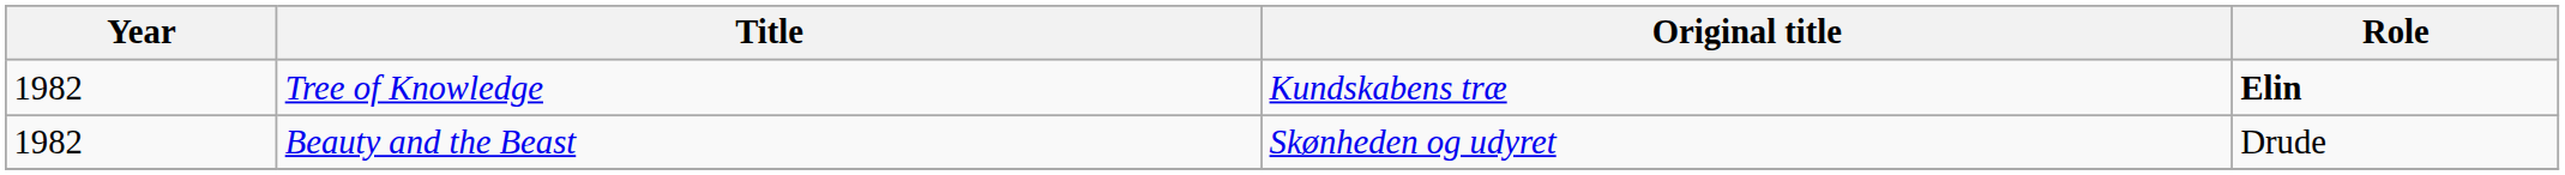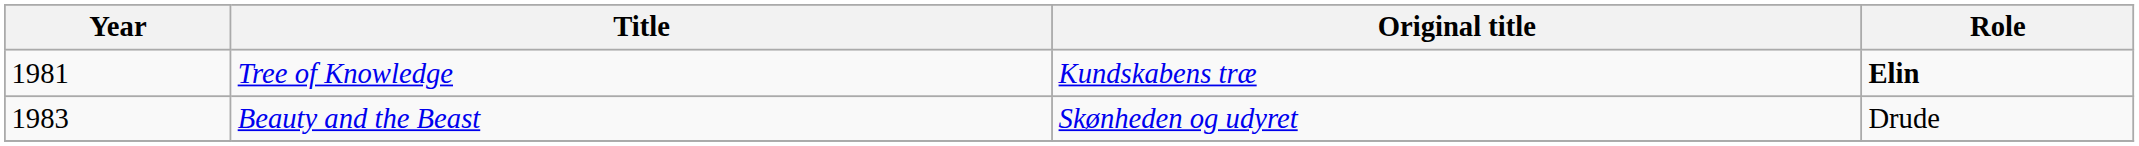Tree of Knowledge | Year: 1982 -> 1981
Beauty and the Beast | Year: 1982 -> 1983
